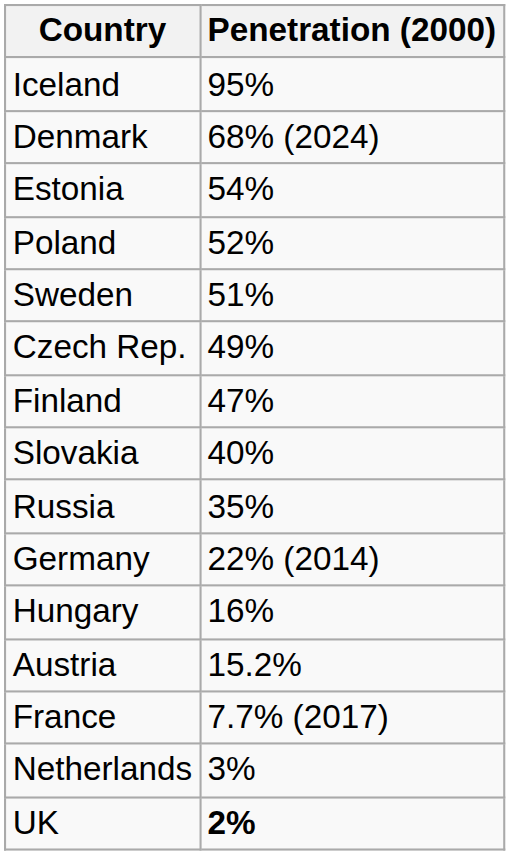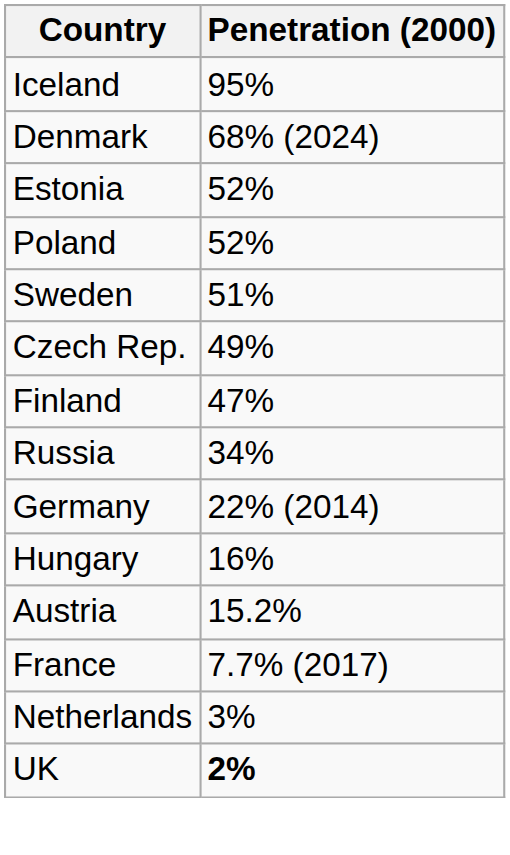Estonia | Penetration (2000): 54% -> 52%
- row: Slovakia | 40%
Russia | Penetration (2000): 35% -> 34%
